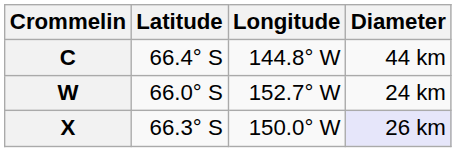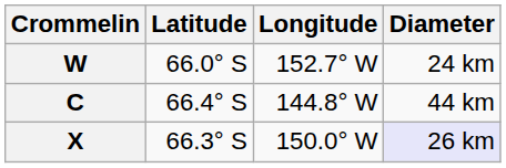rows swapped: C <-> W
